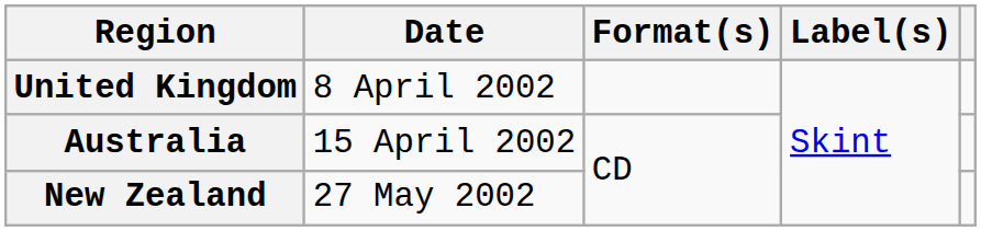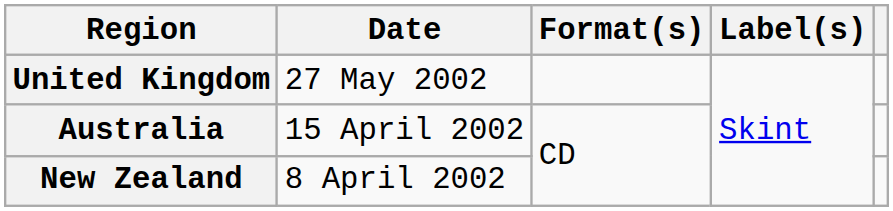United Kingdom | Date: 8 April 2002 -> 27 May 2002
New Zealand | Date: 27 May 2002 -> 8 April 2002
